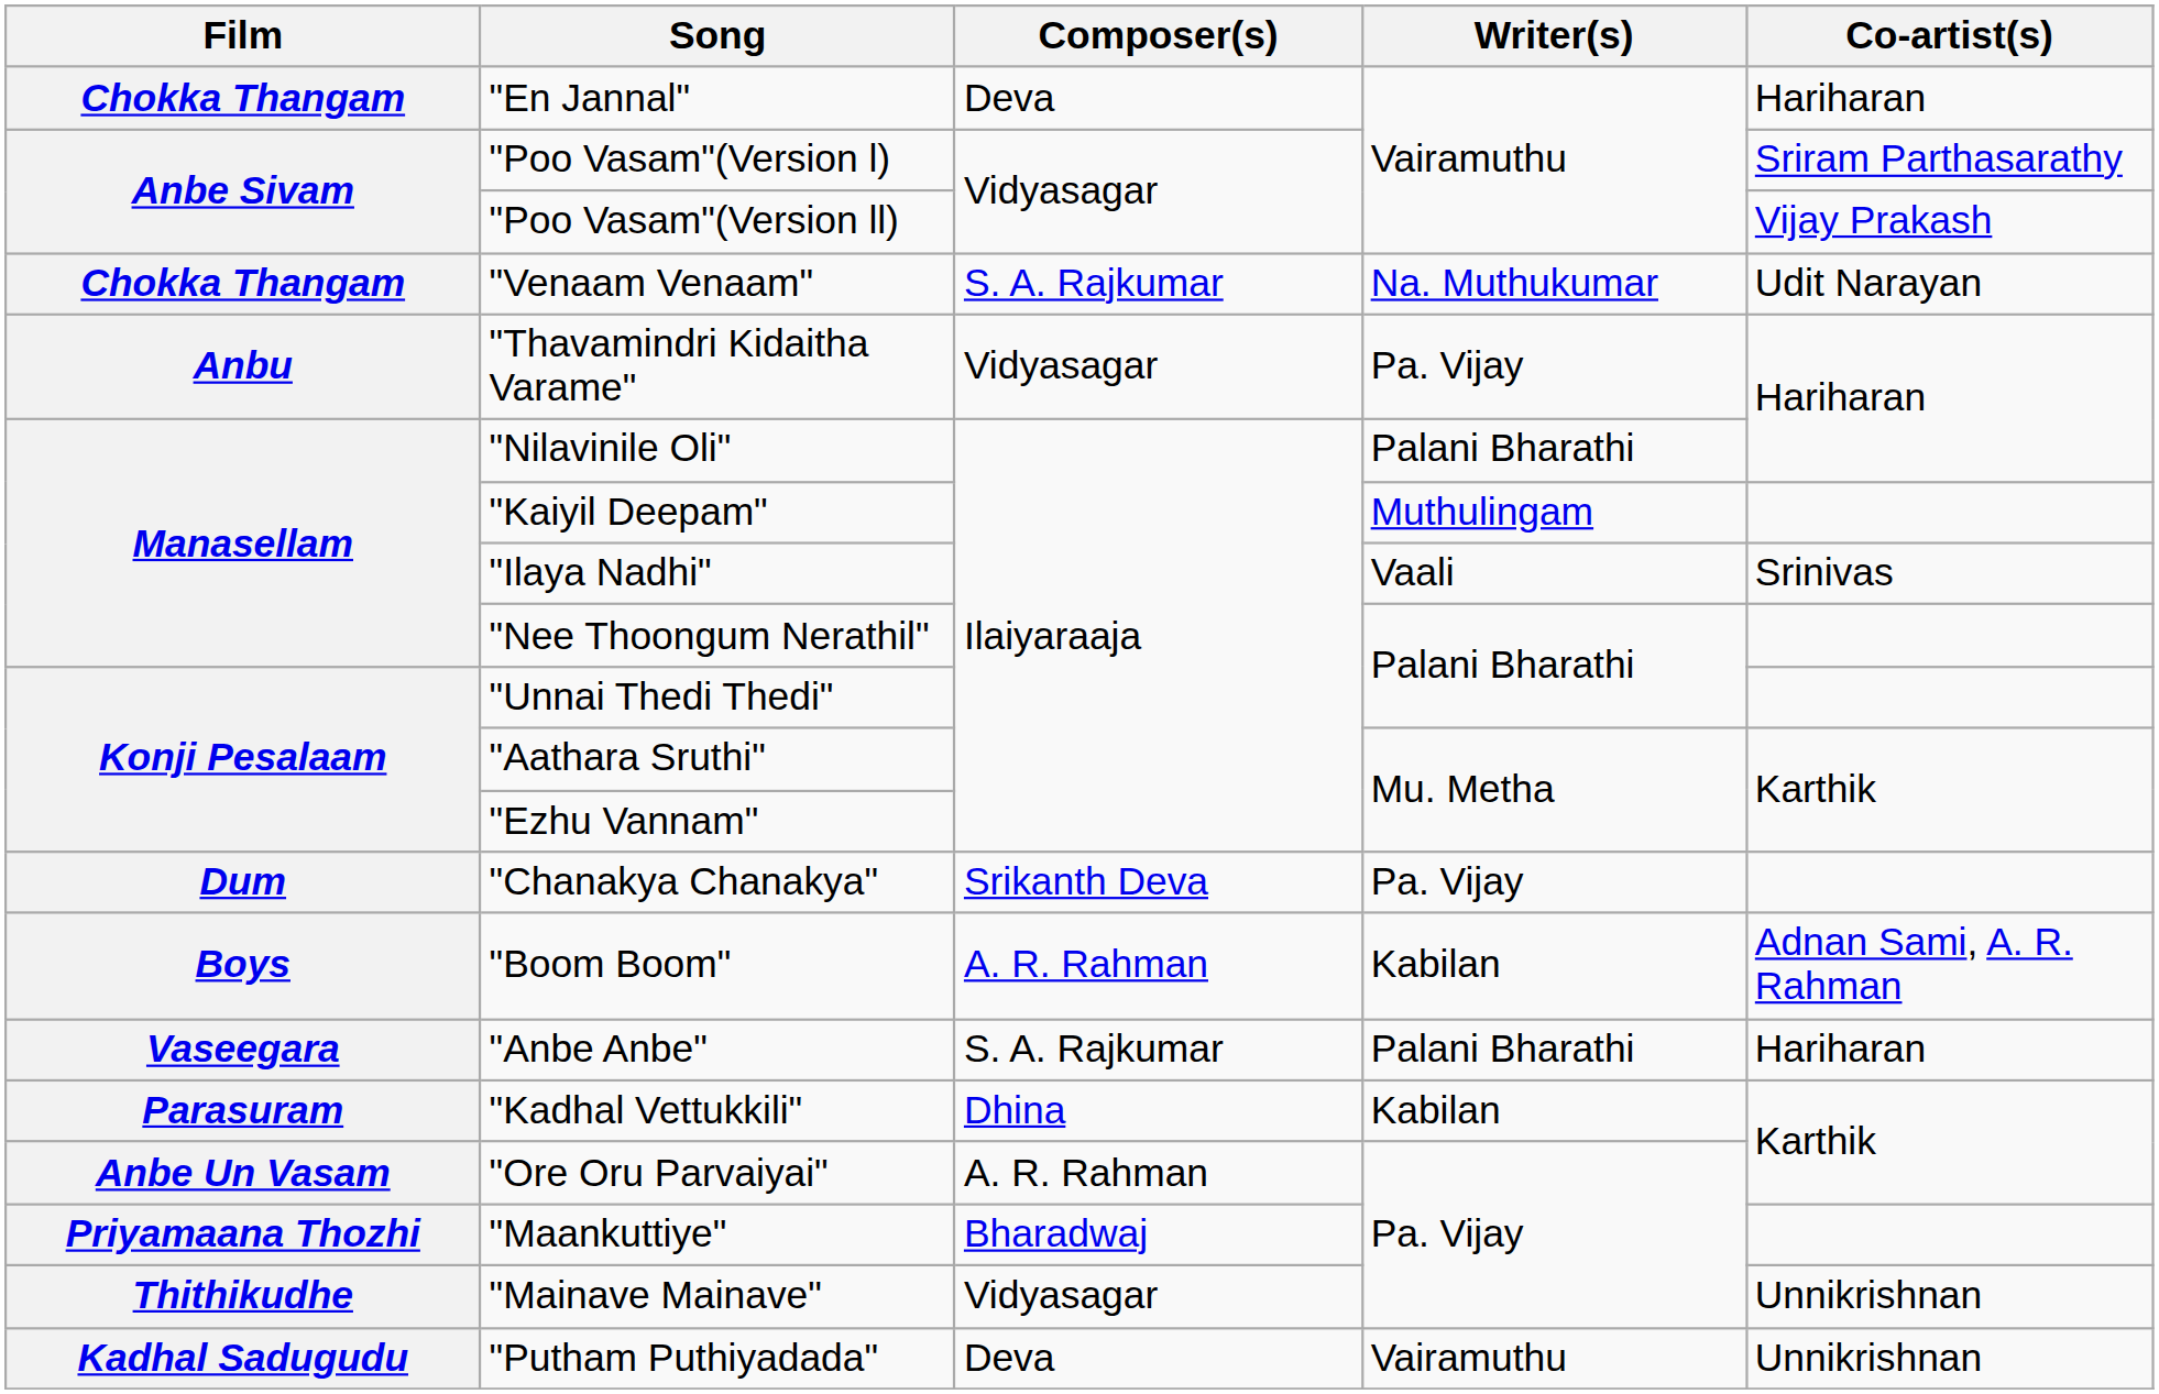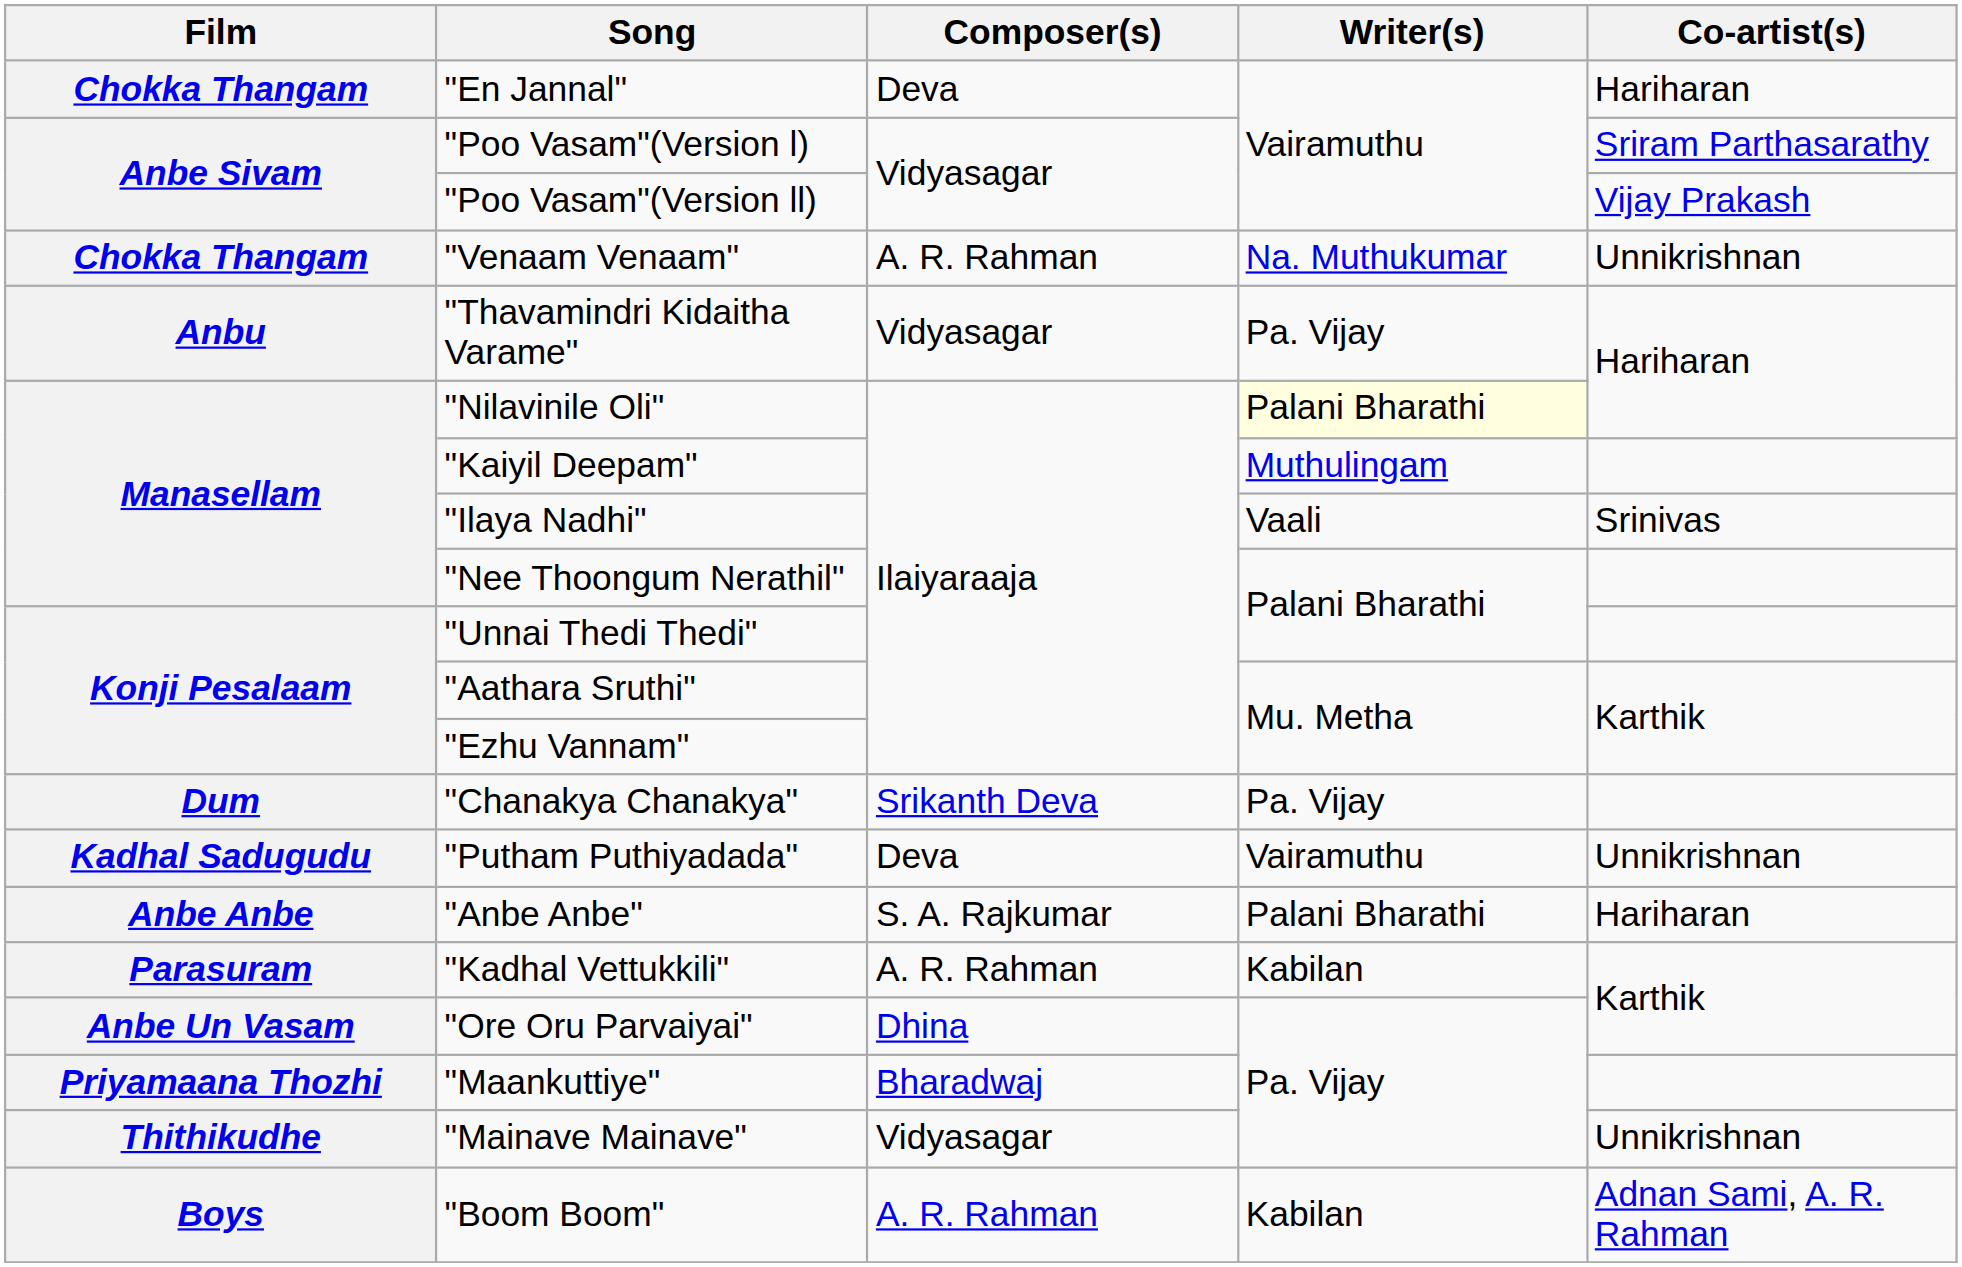"Venaam Venaam" | Composer(s): S. A. Rajkumar -> A. R. Rahman
"Venaam Venaam" | Co-artist(s): Udit Narayan -> Unnikrishnan
"Nilavinile Oli" | Writer(s): no background -> lightyellow background
rows swapped: "Putham Puthiyadada" <-> "Boom Boom"
"Anbe Anbe" | Film: Vaseegara -> Anbe Anbe
"Kadhal Vettukkili" | Composer(s): Dhina -> A. R. Rahman
"Ore Oru Parvaiyai" | Composer(s): A. R. Rahman -> Dhina
